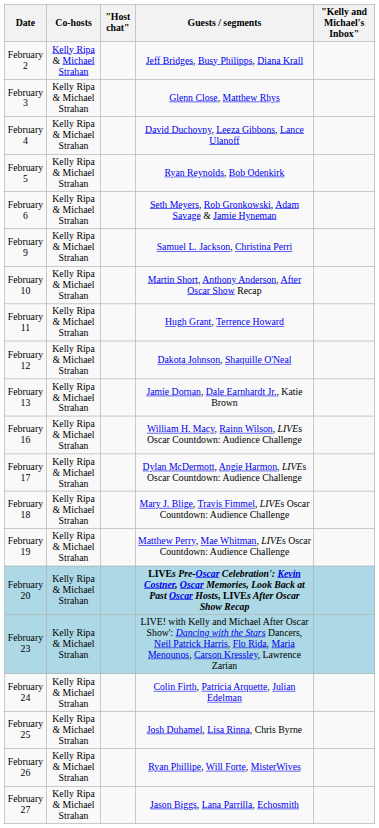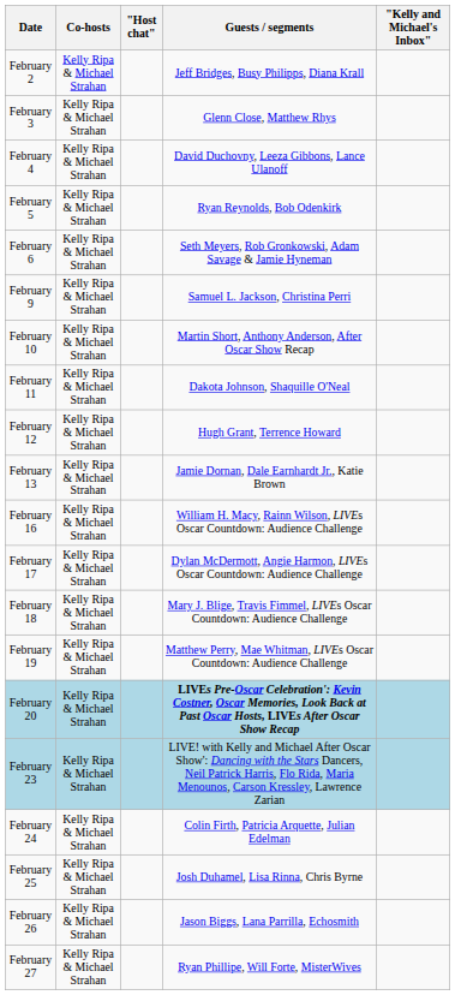February 11 | Guests / segments: Hugh Grant, Terrence Howard -> Dakota Johnson, Shaquille O'Neal
February 12 | Guests / segments: Dakota Johnson, Shaquille O'Neal -> Hugh Grant, Terrence Howard
February 26 | Guests / segments: Ryan Phillipe, Will Forte, MisterWives -> Jason Biggs, Lana Parrilla, Echosmith
February 27 | Guests / segments: Jason Biggs, Lana Parrilla, Echosmith -> Ryan Phillipe, Will Forte, MisterWives
